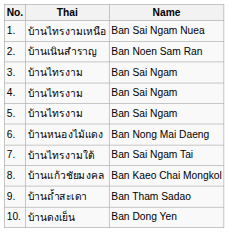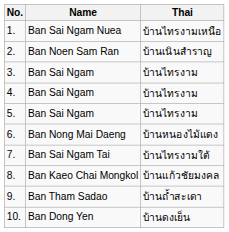columns swapped: Name <-> Thai
